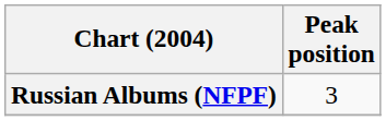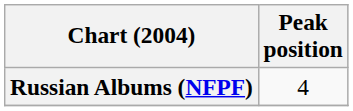Russian Albums (NFPF) | Peak position: 3 -> 4
